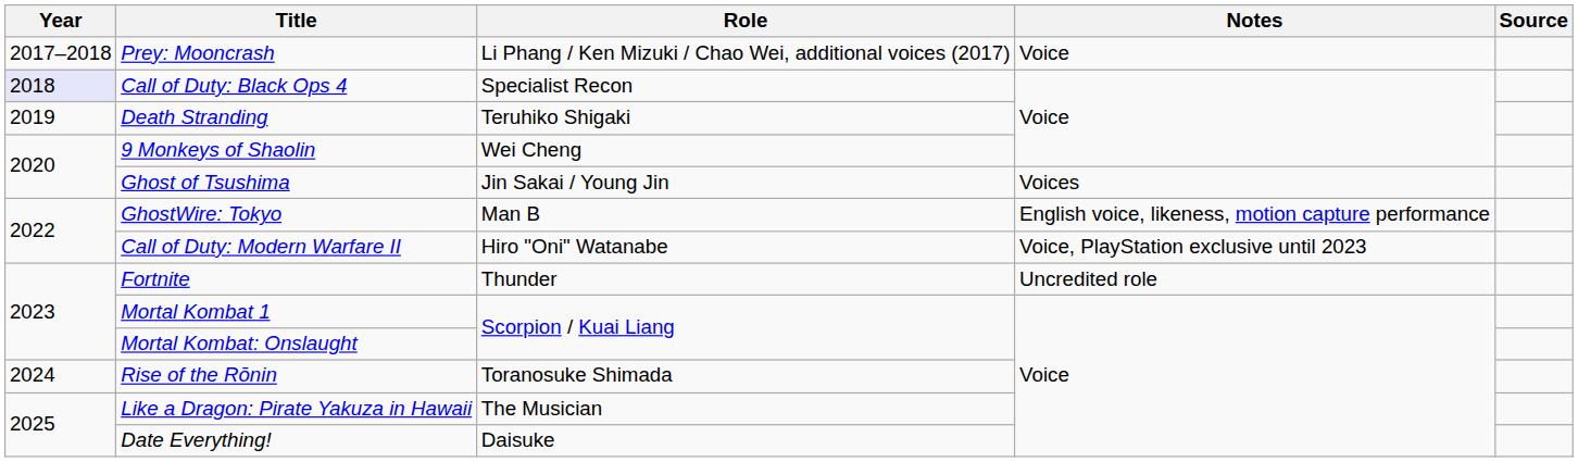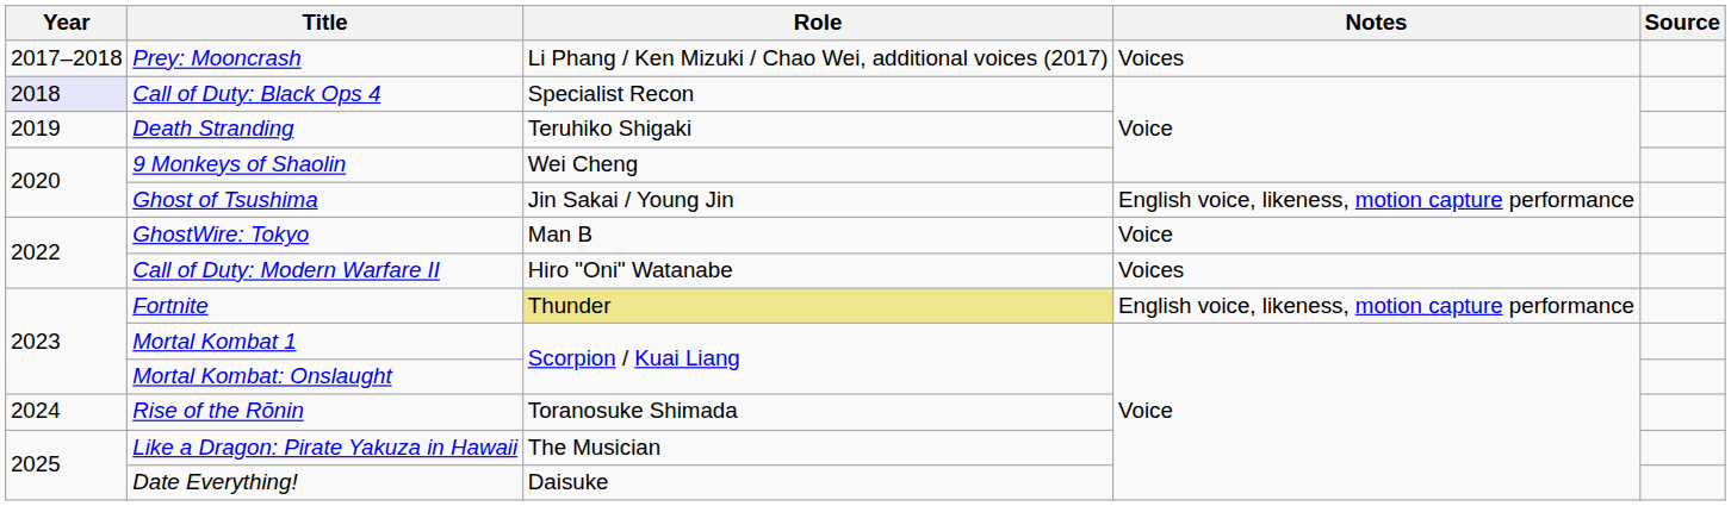Prey: Mooncrash | Notes: Voice -> Voices
Ghost of Tsushima | Notes: Voices -> English voice, likeness, motion capture performance
GhostWire: Tokyo | Notes: English voice, likeness, motion capture performance -> Voice
Call of Duty: Modern Warfare II | Notes: Voice, PlayStation exclusive until 2023 -> Voices
Fortnite | Role: no background -> khaki background
Fortnite | Notes: Uncredited role -> English voice, likeness, motion capture performance
